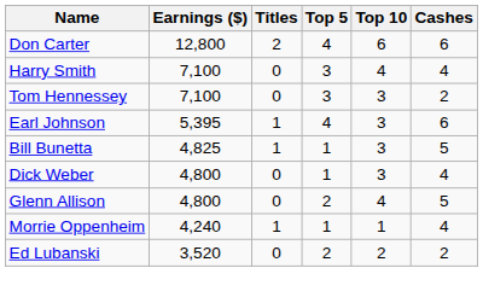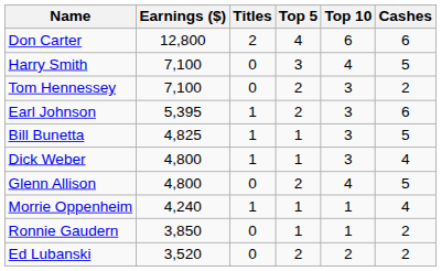Harry Smith | Cashes: 4 -> 5
Tom Hennessey | Top 5: 3 -> 2
Earl Johnson | Top 5: 4 -> 2
Dick Weber | Titles: 0 -> 1
+ row: Ronnie Gaudern | 3,850 | 0 | 1 | 1 | 2
